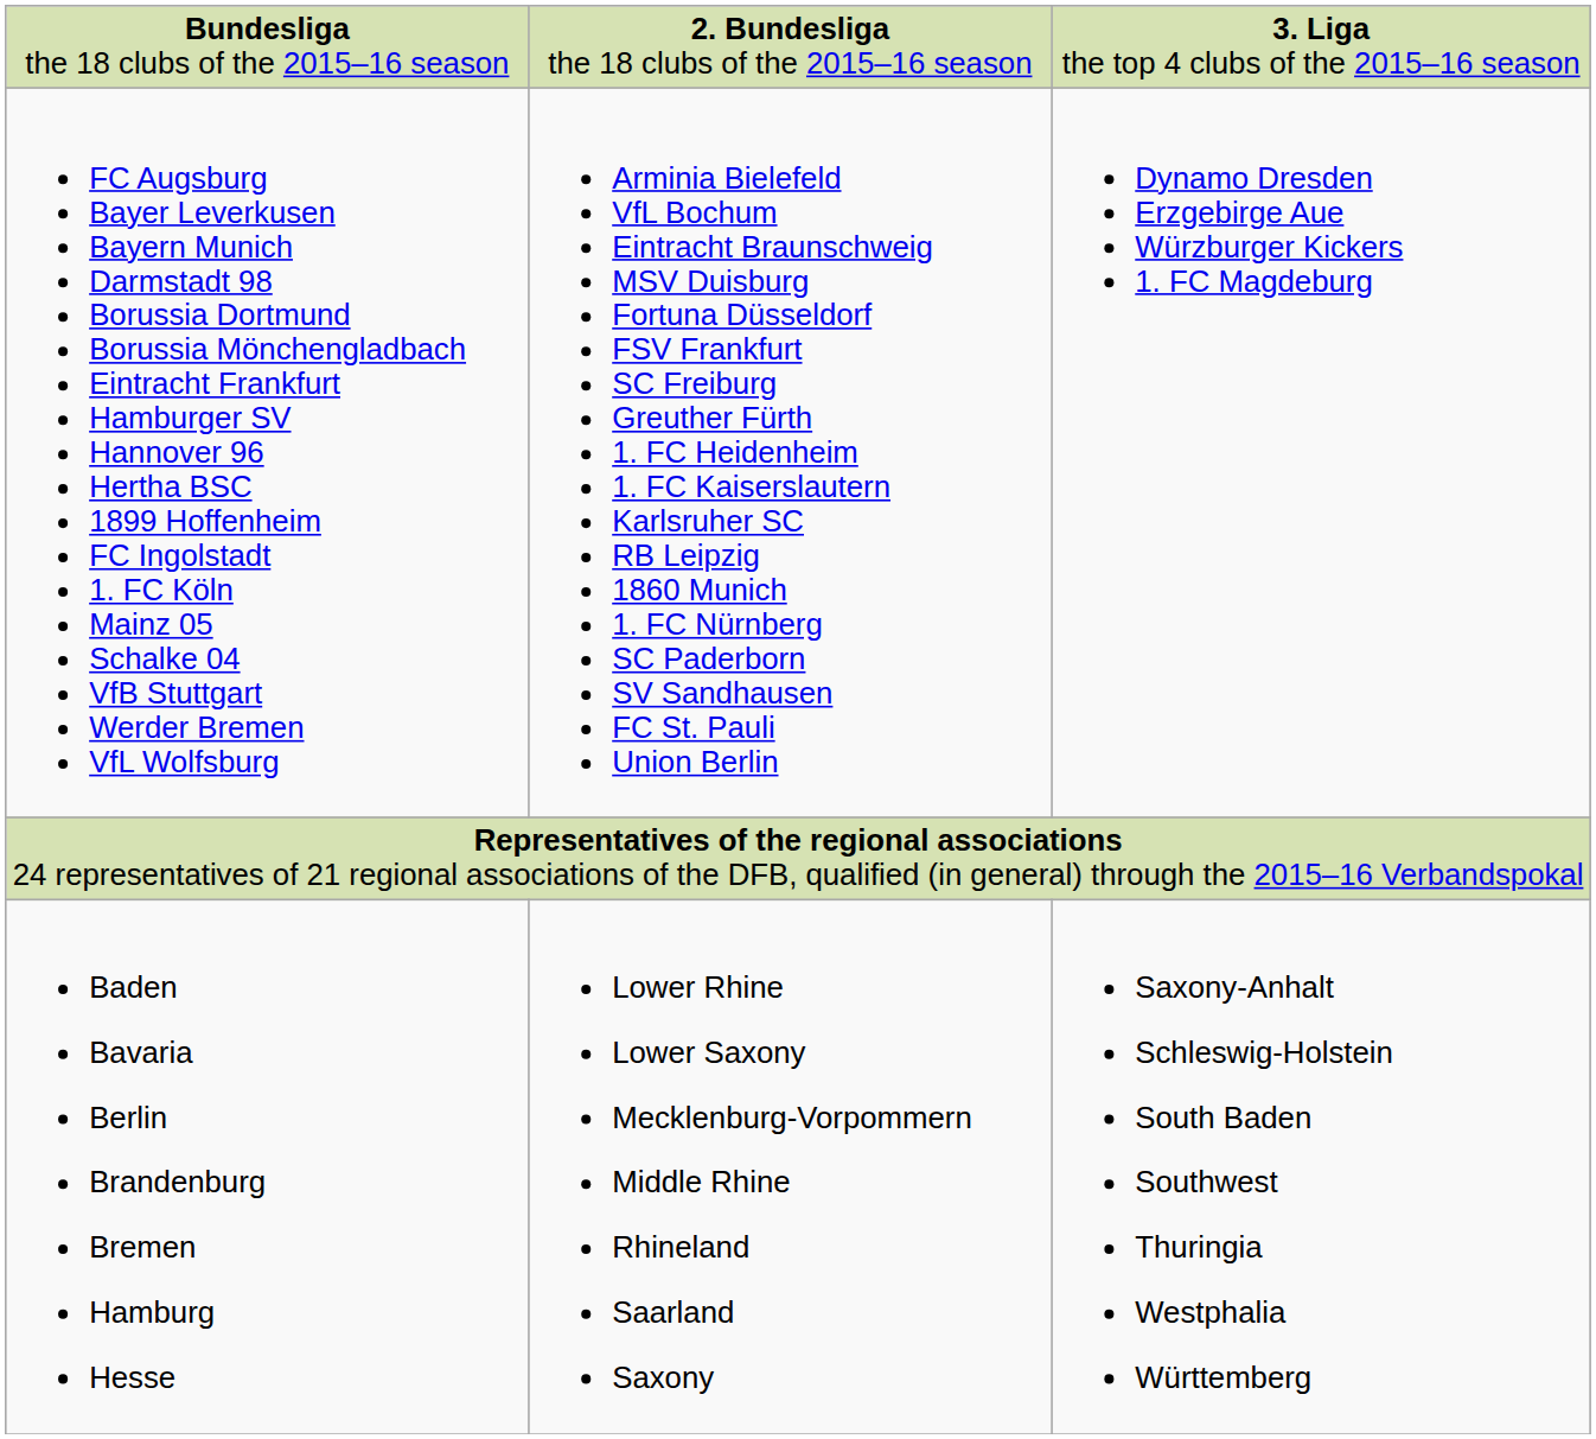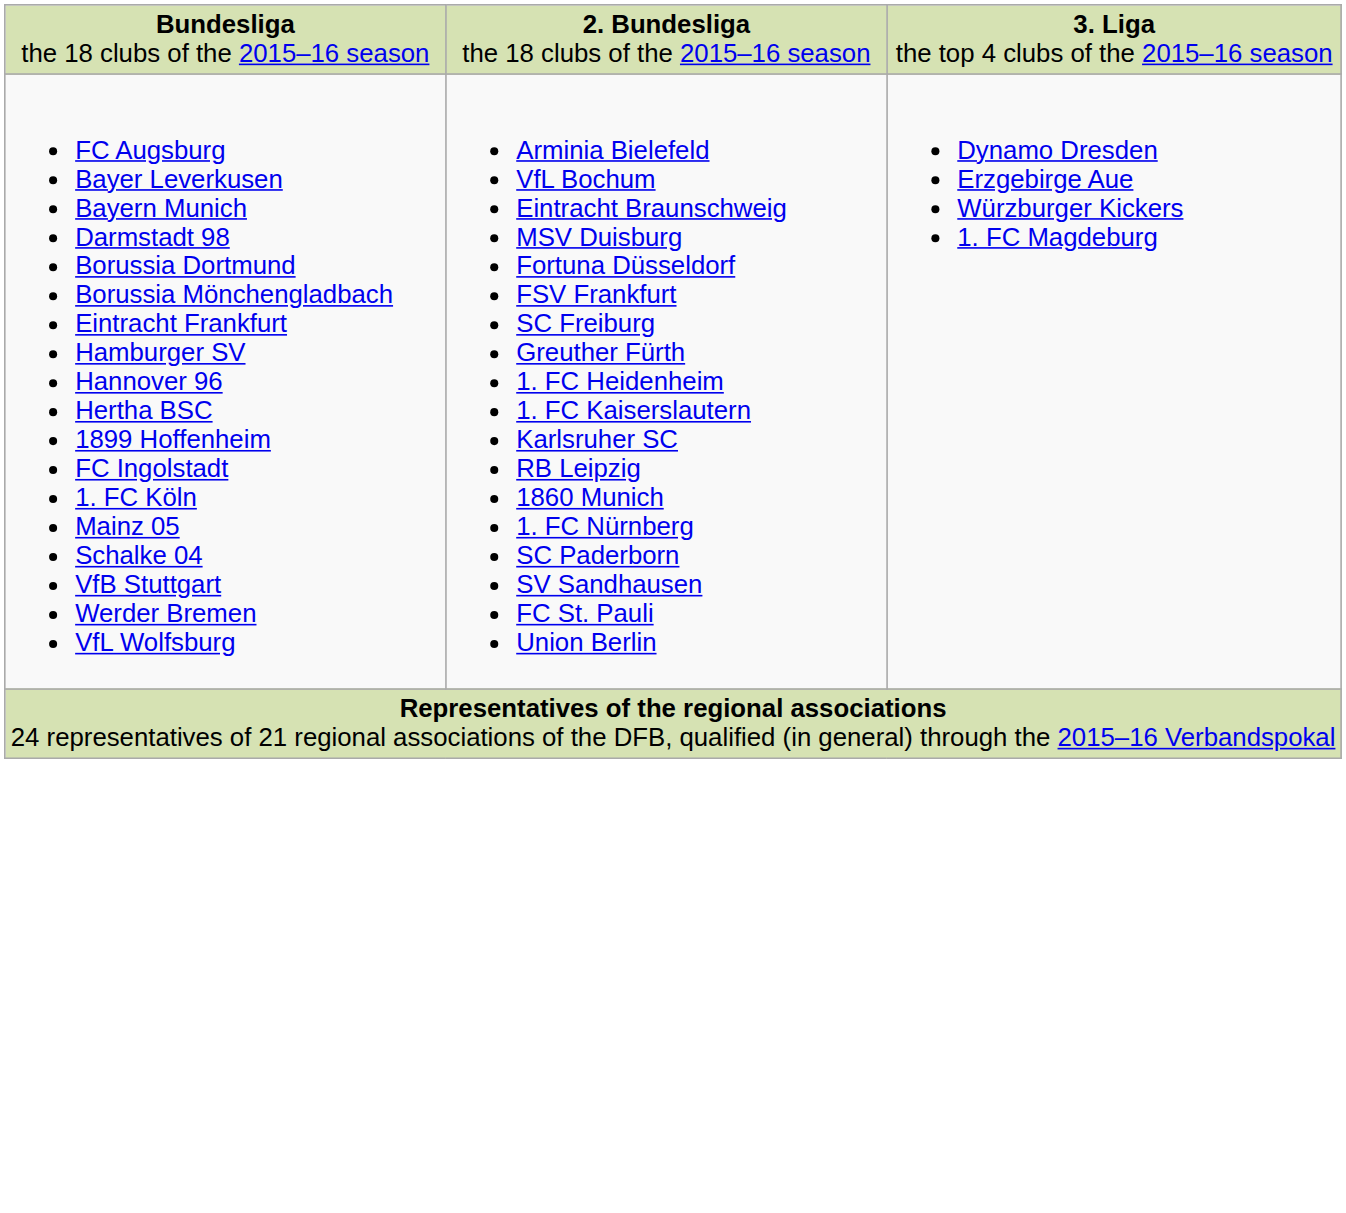- row: Baden Bavaria Berlin Brandenburg Bremen Hamburg Hesse | Lower Rhine Lower Saxony Mecklenburg-Vorpommern Middle Rhine Rhineland Saarland Saxony | Saxony-Anhalt Schleswig-Holstein South Baden Southwest Thuringia Westphalia Württemberg
